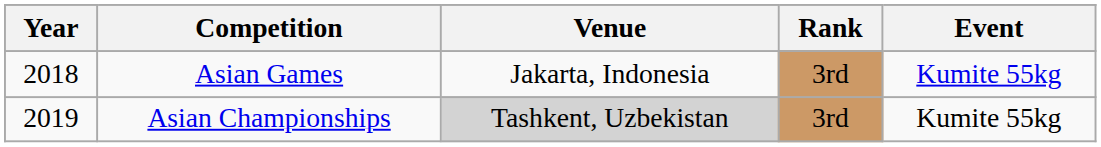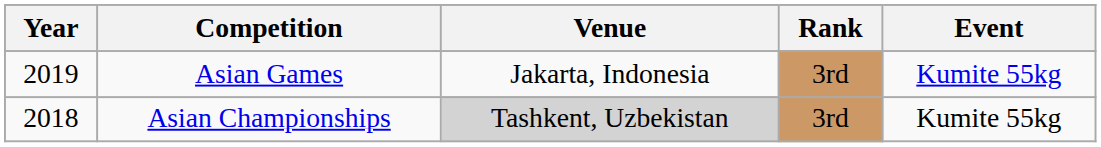Asian Games | Year: 2018 -> 2019
Asian Championships | Year: 2019 -> 2018
